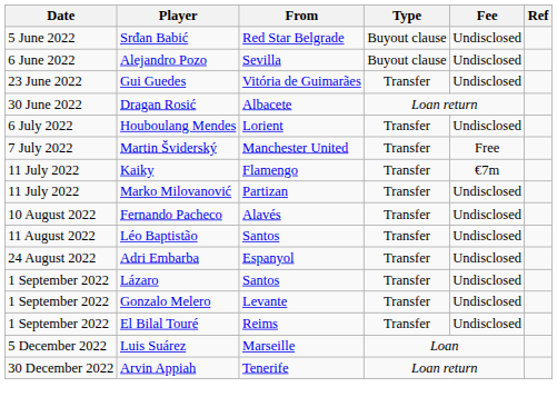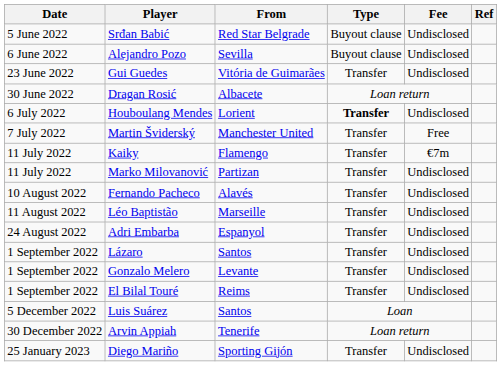Houboulang Mendes | Type: normal -> bold
Léo Baptistão | From: Santos -> Marseille
Luis Suárez | From: Marseille -> Santos
+ row: 25 January 2023 | Diego Mariño | Sporting Gijón | Transfer | Undisclosed
